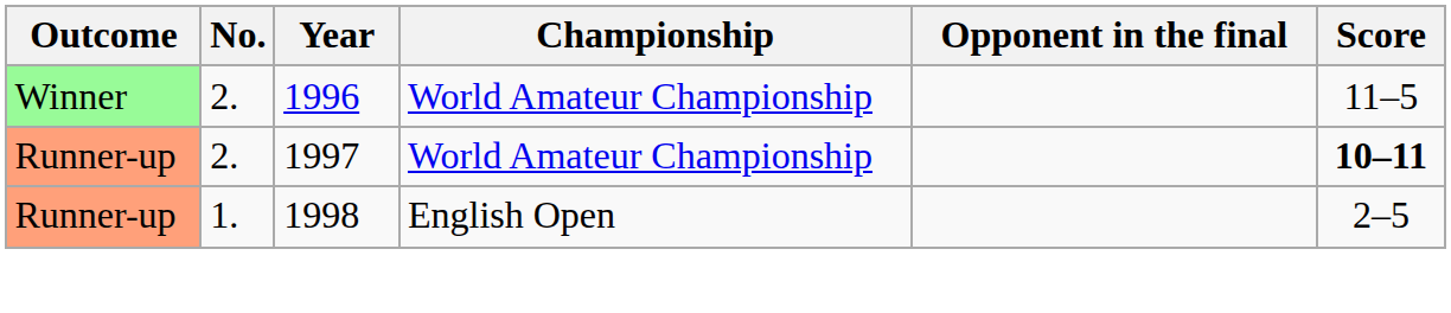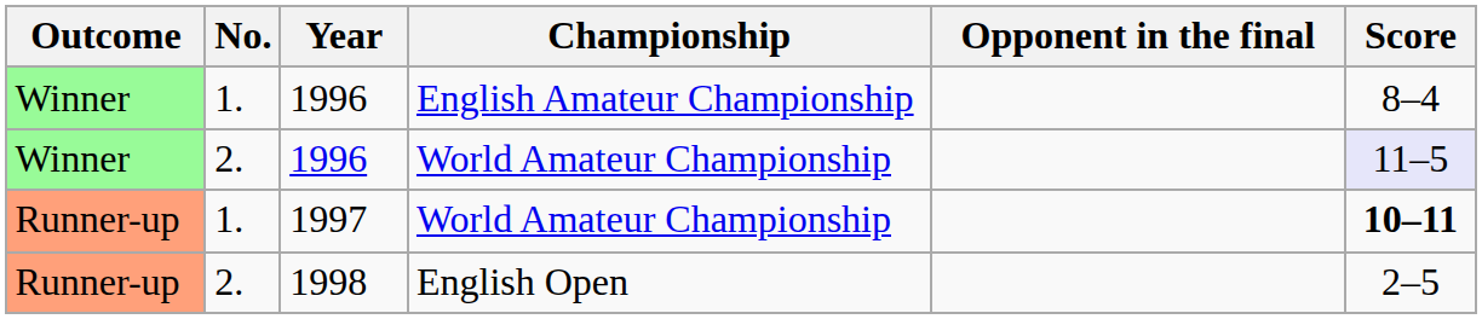+ row: Winner | 1. | 1996 | English Amateur Championship | 8–4
1996 / World Amateur Championship | Score: no background -> lavender background
1997 | No.: 2. -> 1.
1998 | No.: 1. -> 2.
